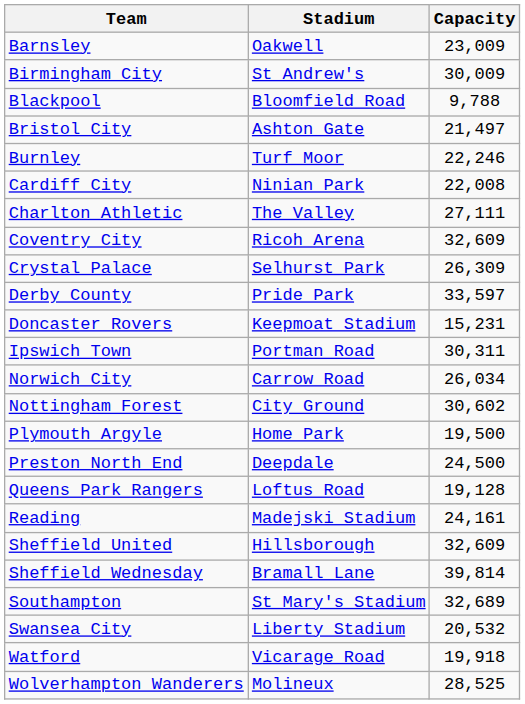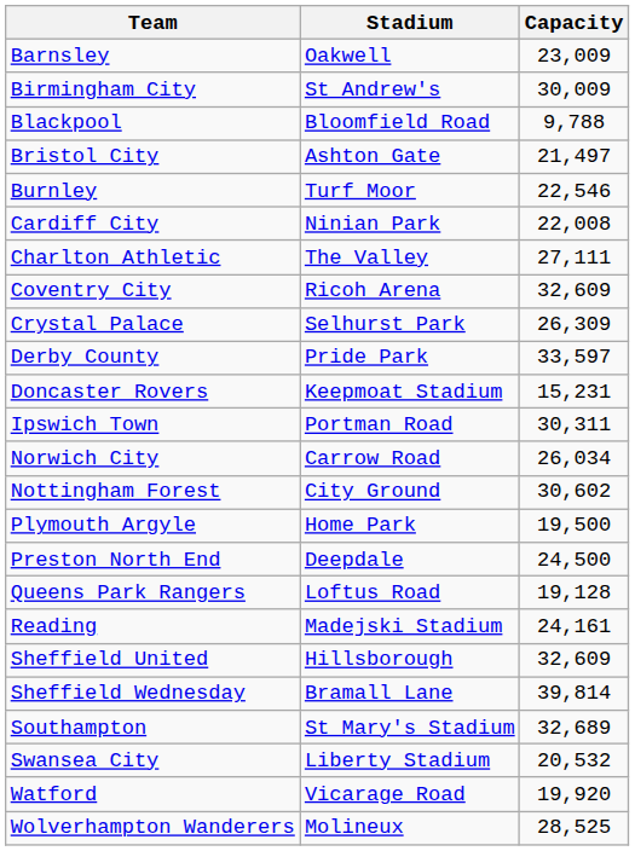Burnley | Capacity: 22,246 -> 22,546
Watford | Capacity: 19,918 -> 19,920
